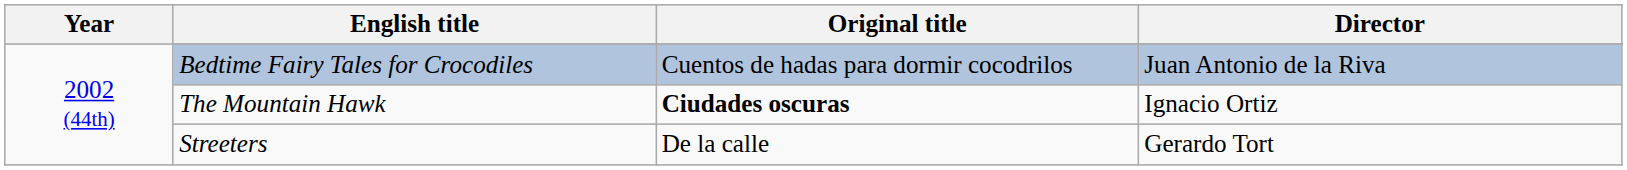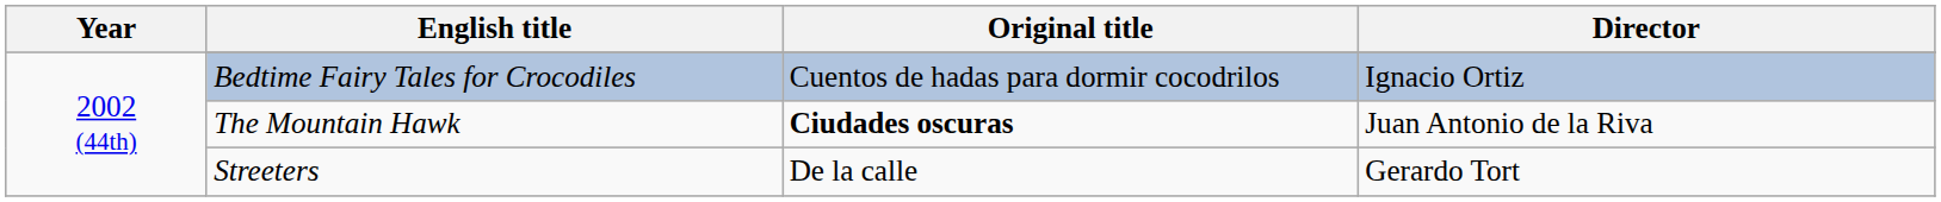Bedtime Fairy Tales for Crocodiles | Director: Juan Antonio de la Riva -> Ignacio Ortiz
The Mountain Hawk | Director: Ignacio Ortiz -> Juan Antonio de la Riva
